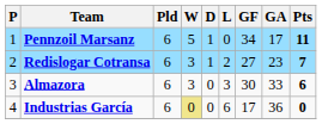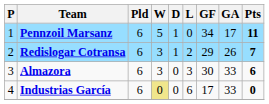Redislogar Cotransa | GF: 27 -> 29
Redislogar Cotransa | GA: 23 -> 26
Industrias García | GA: 36 -> 33
